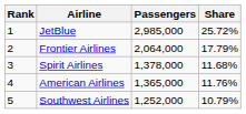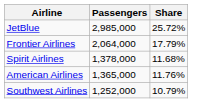- column: Rank | 1 | 2 | 3 | 4 | 5
